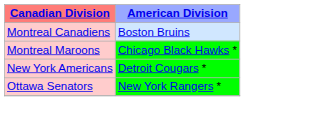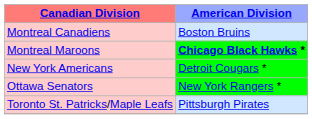Montreal Maroons | American Division: normal -> bold
+ row: Toronto St. Patricks/Maple Leafs | Pittsburgh Pirates
